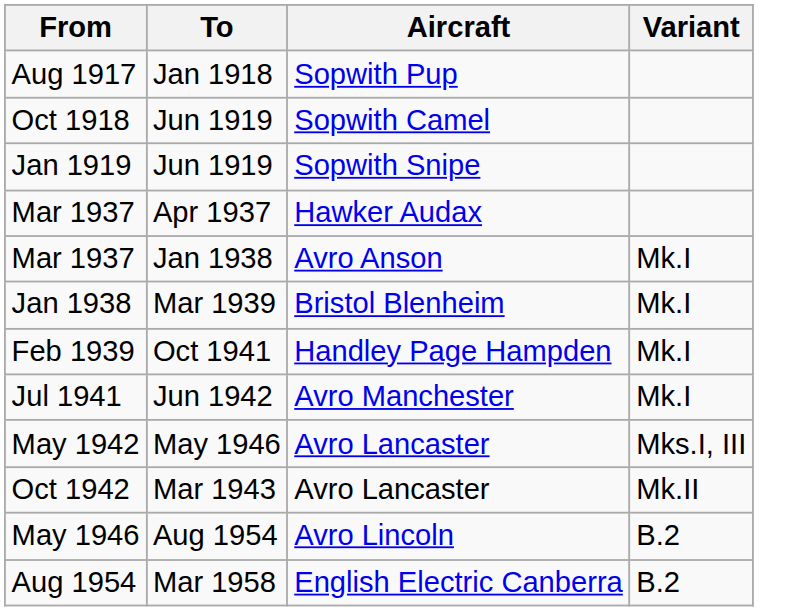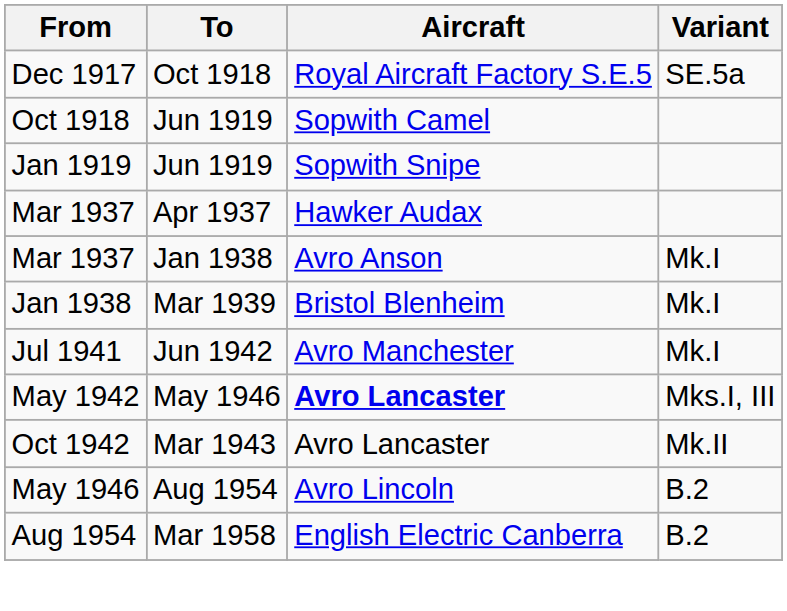- row: Aug 1917 | Jan 1918 | Sopwith Pup
+ row: Dec 1917 | Oct 1918 | Royal Aircraft Factory S.E.5 | SE.5a
- row: Feb 1939 | Oct 1941 | Handley Page Hampden | Mk.I
May 1942 | Aircraft: normal -> bold
